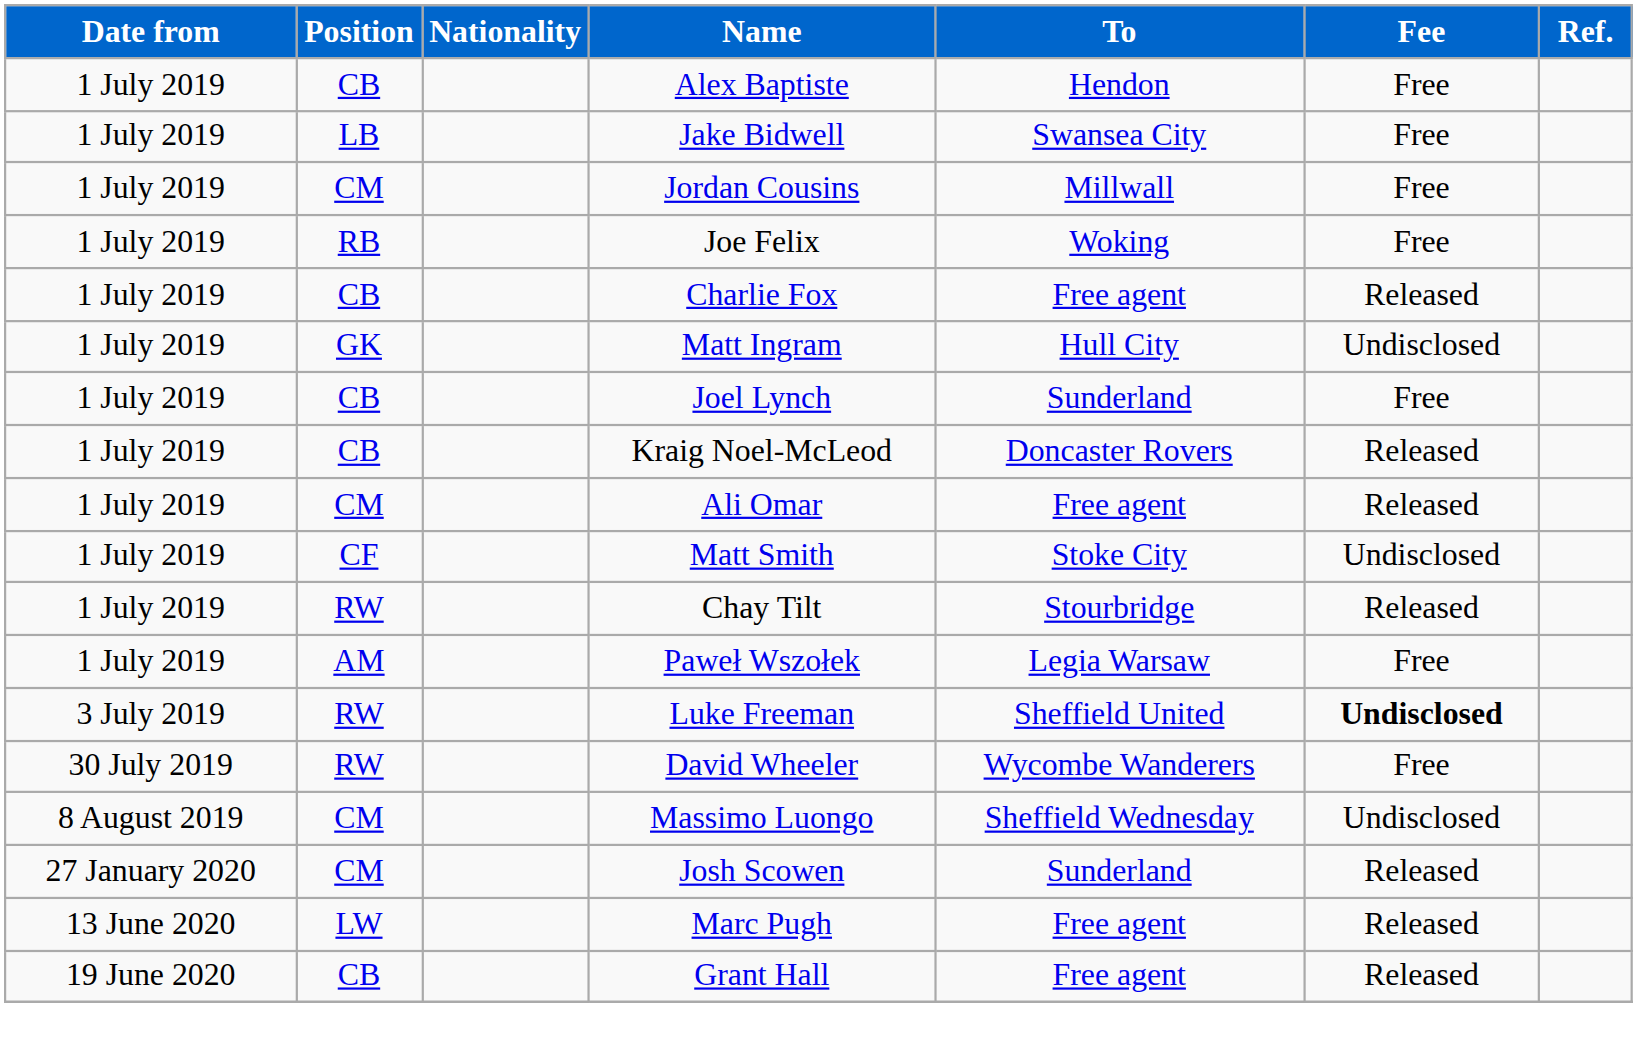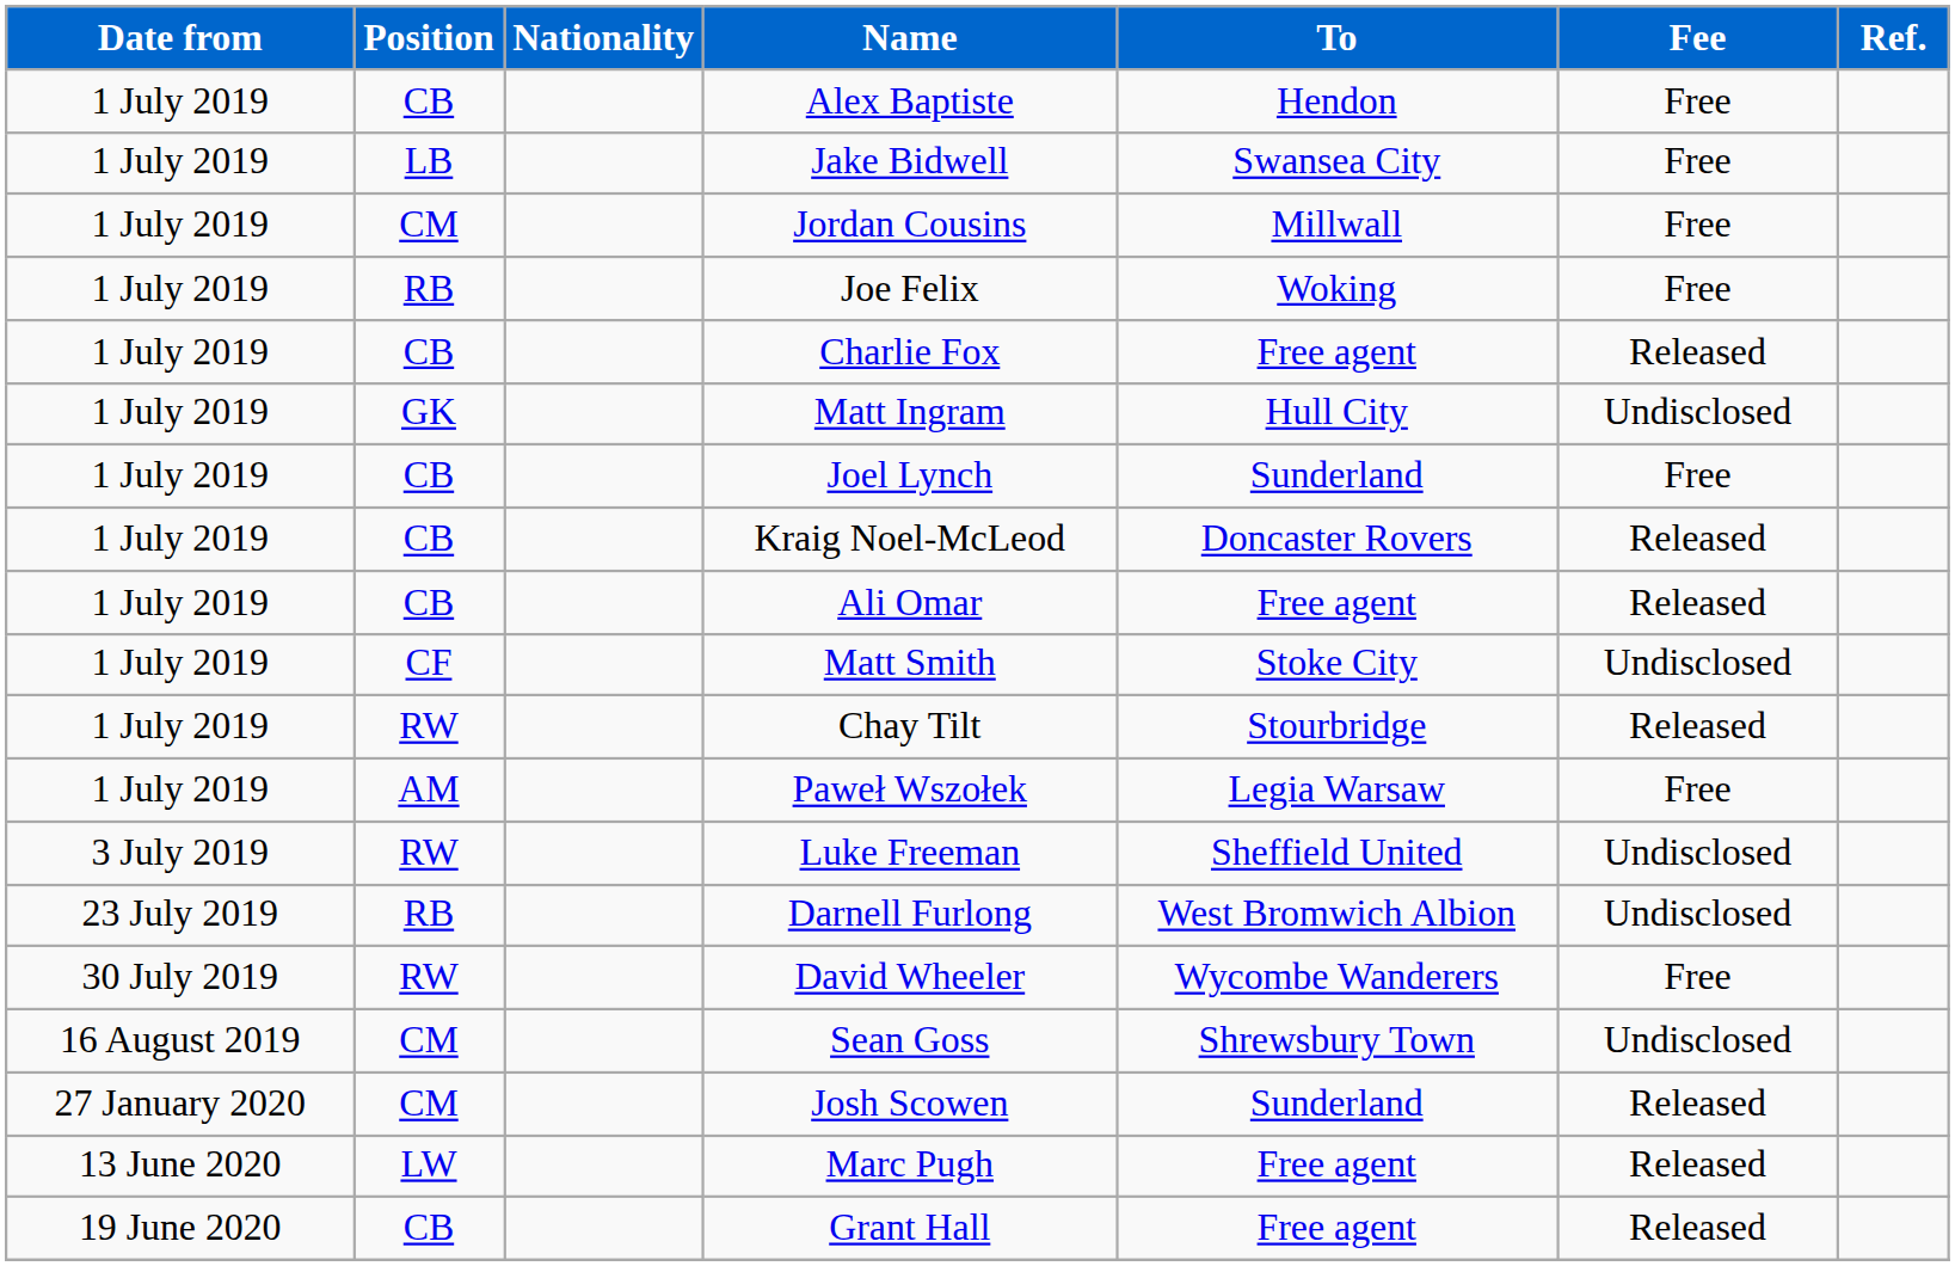Ali Omar | Position: CM -> CB
Luke Freeman | Fee: bold -> normal
+ row: 23 July 2019 | RB | Darnell Furlong | West Bromwich Albion | Undisclosed
- row: 8 August 2019 | CM | Massimo Luongo | Sheffield Wednesday | Undisclosed
+ row: 16 August 2019 | CM | Sean Goss | Shrewsbury Town | Undisclosed
